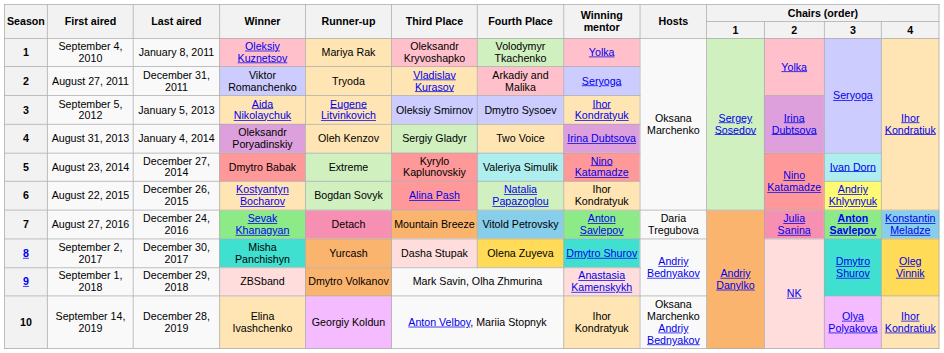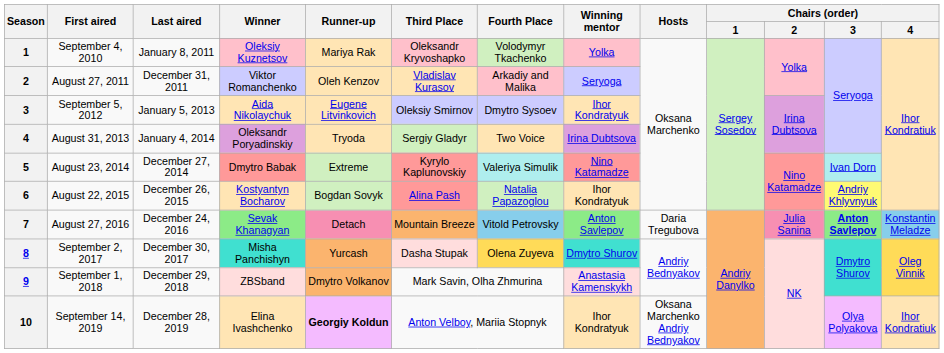August 27, 2011 | Runner-up: Tryoda -> Oleh Kenzov
August 31, 2013 | Runner-up: Oleh Kenzov -> Tryoda
September 14, 2019 | Runner-up: normal -> bold
